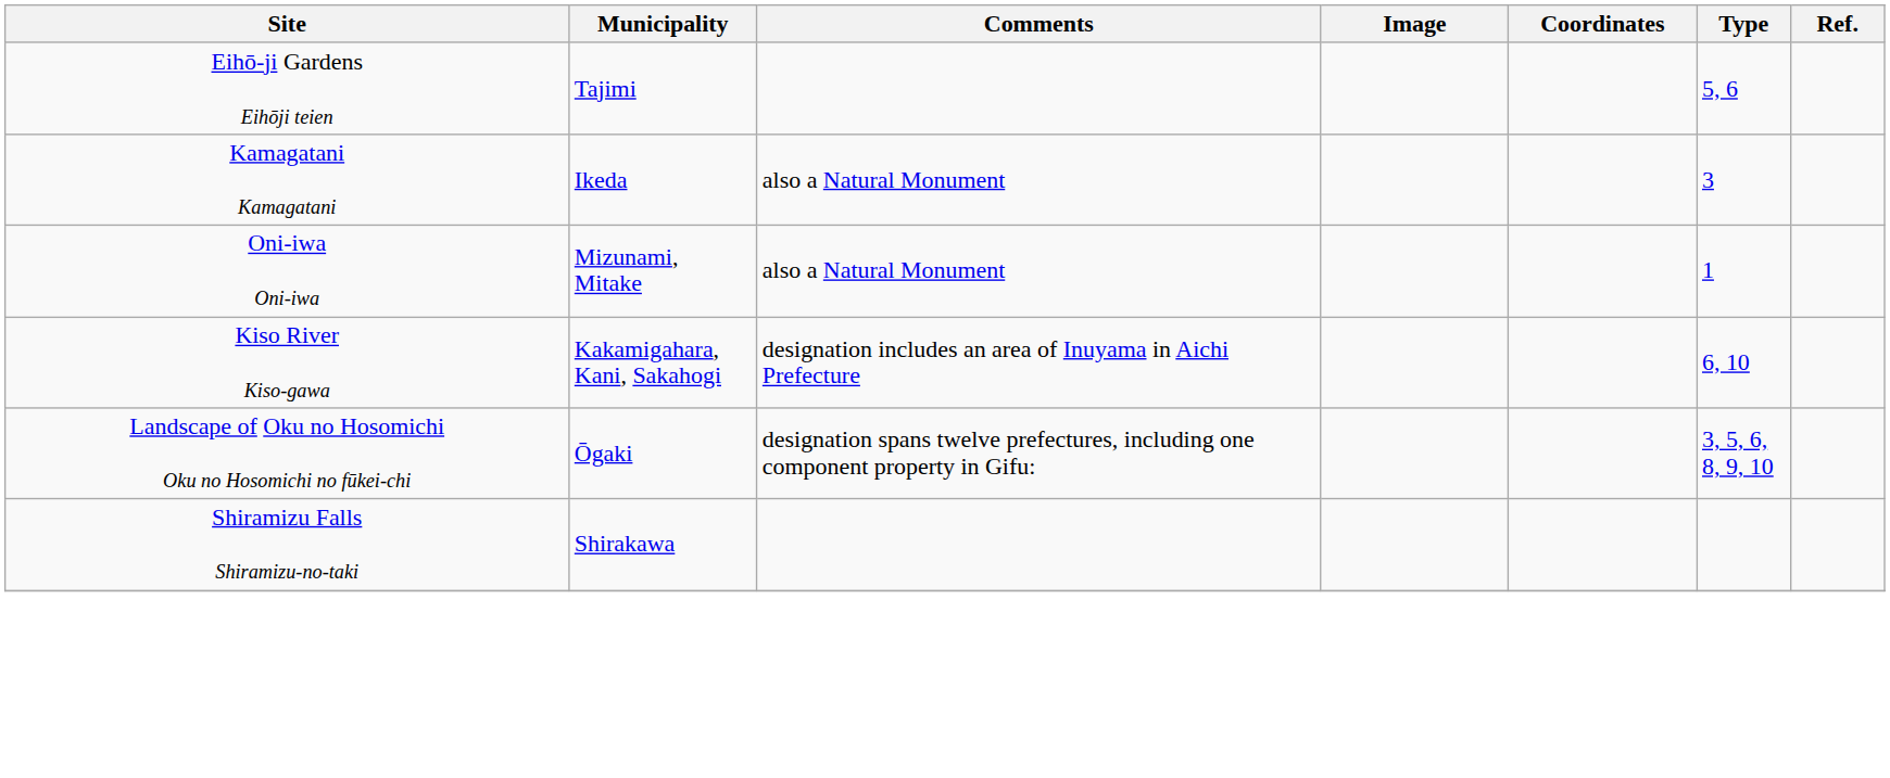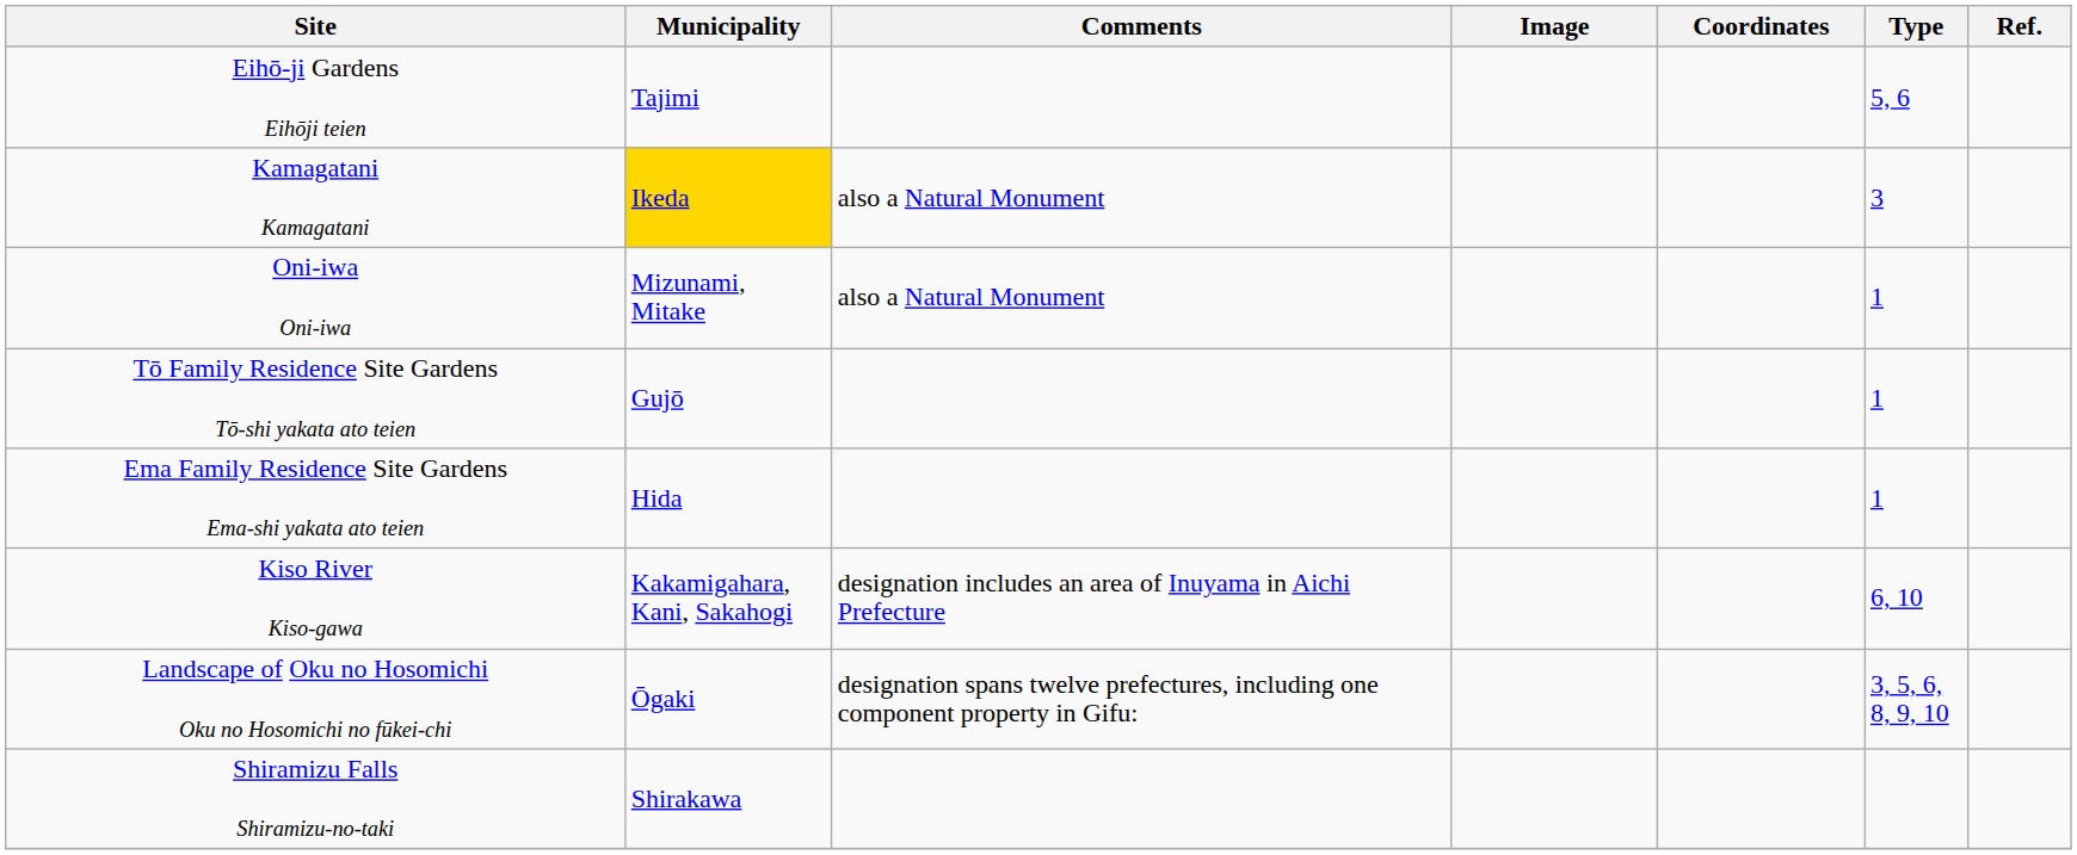Kamagatani Kamagatani | Municipality: no background -> gold background
+ row: Tō Family Residence Site Gardens Tō-shi yakata ato teien | Gujō | 1
+ row: Ema Family Residence Site Gardens Ema-shi yakata ato teien | Hida | 1
